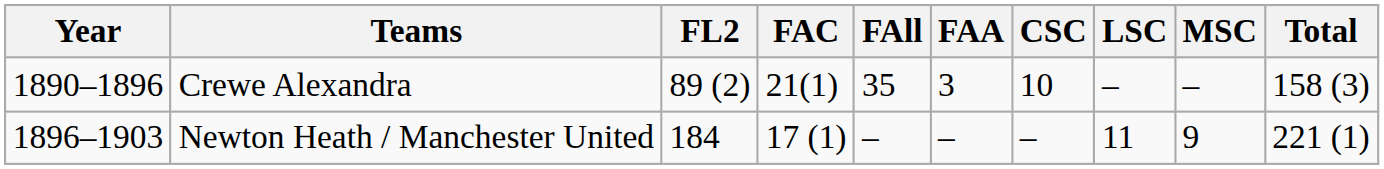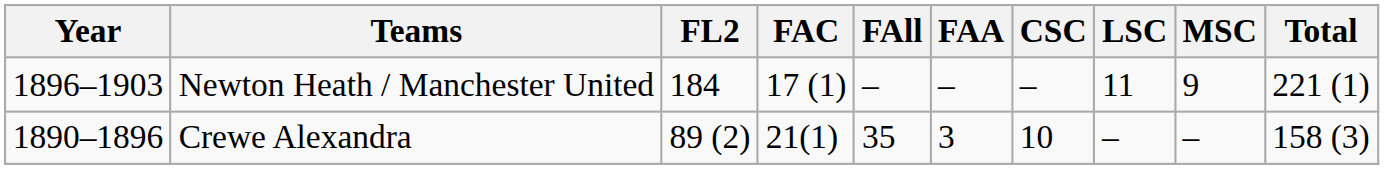rows swapped: Crewe Alexandra <-> Newton Heath / Manchester United
